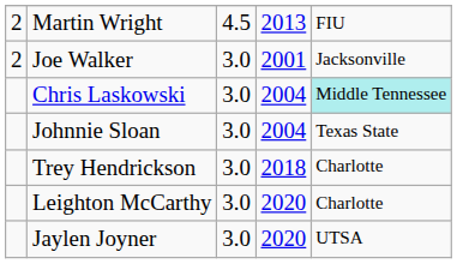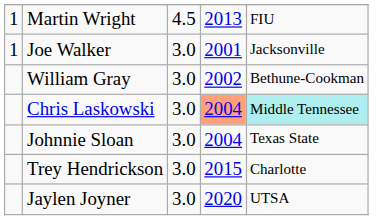Martin Wright | column 1: 2 -> 1
Joe Walker | column 1: 2 -> 1
+ row: William Gray | 3.0 | 2002 | Bethune-Cookman
Chris Laskowski | column 4: no background -> lightsalmon background
Trey Hendrickson | column 4: 2018 -> 2015
- row: Leighton McCarthy | 3.0 | 2020 | Charlotte
